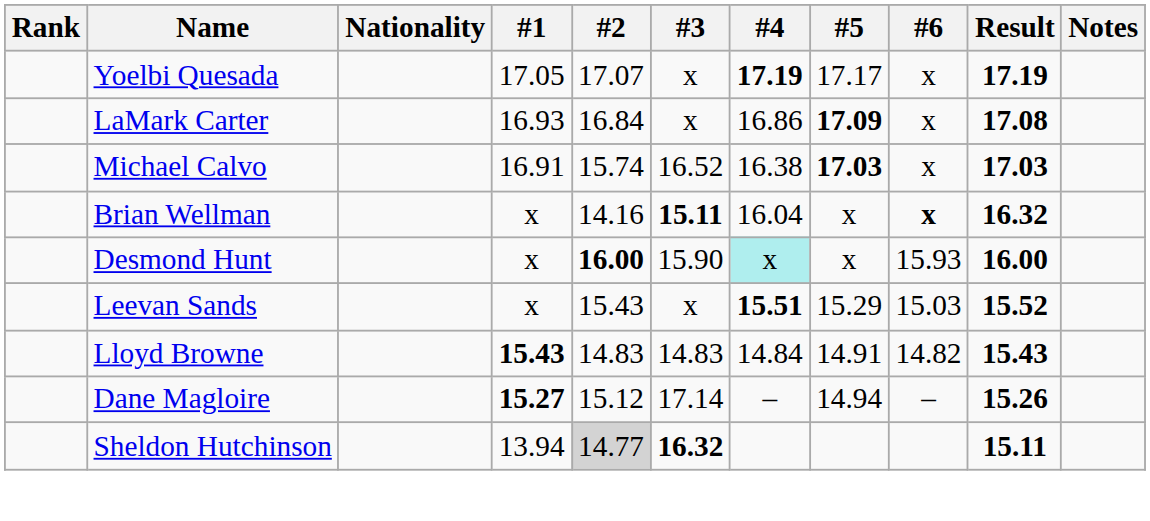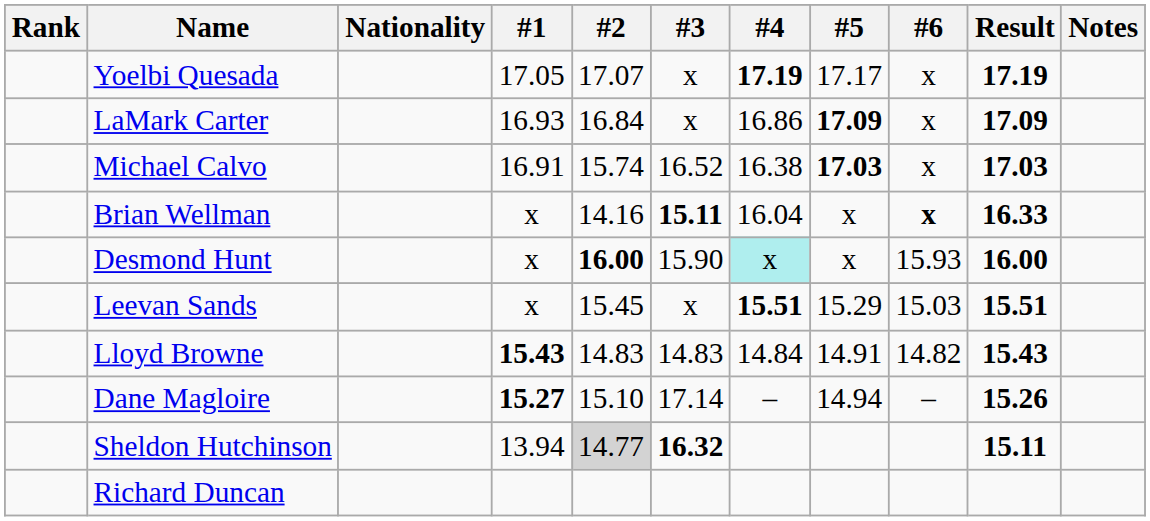LaMark Carter | Result: 17.08 -> 17.09
Brian Wellman | Result: 16.32 -> 16.33
Leevan Sands | #2: 15.43 -> 15.45
Leevan Sands | Result: 15.52 -> 15.51
Dane Magloire | #2: 15.12 -> 15.10
+ row: Richard Duncan
